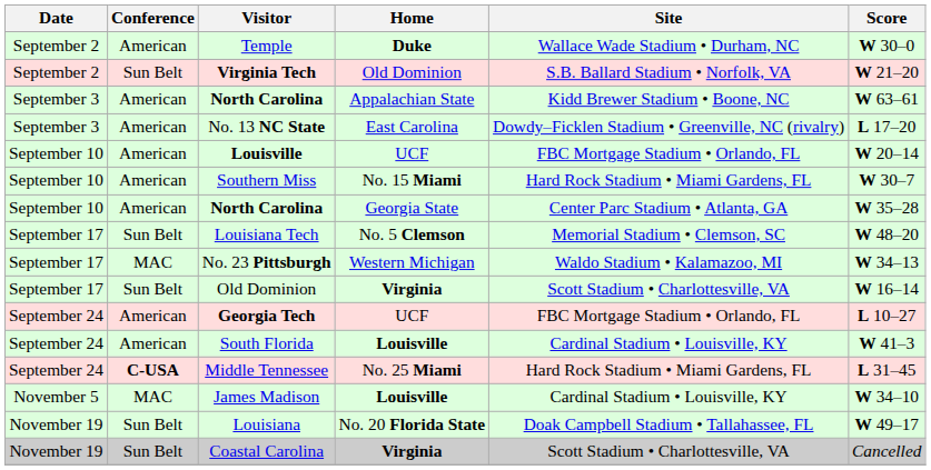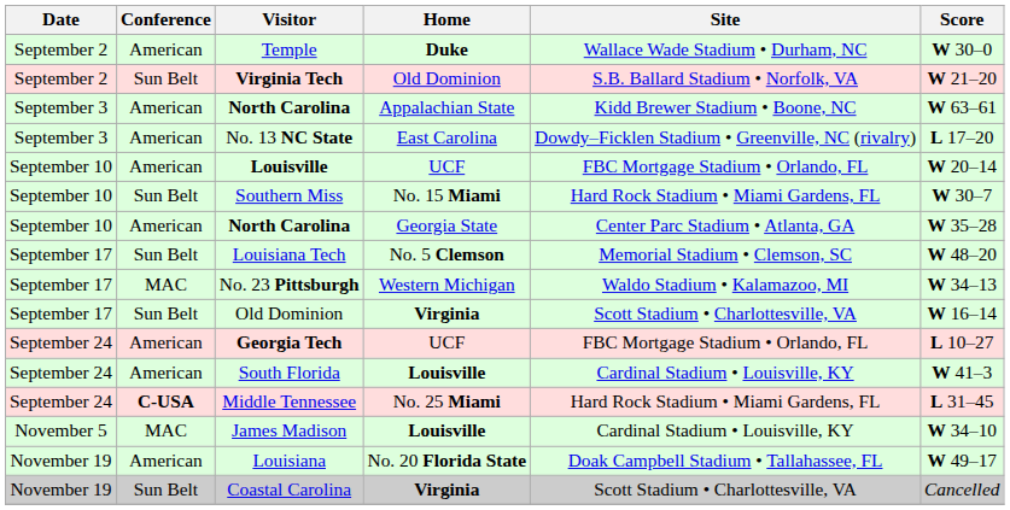Southern Miss | Conference: American -> Sun Belt
Louisiana | Conference: Sun Belt -> American
